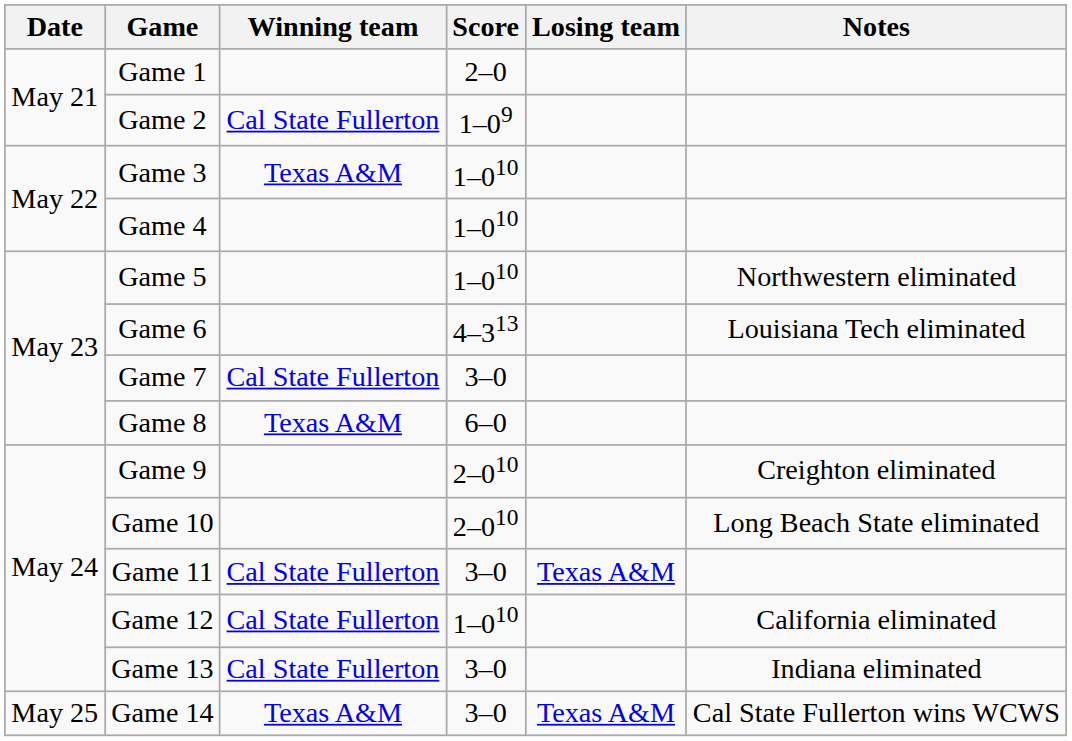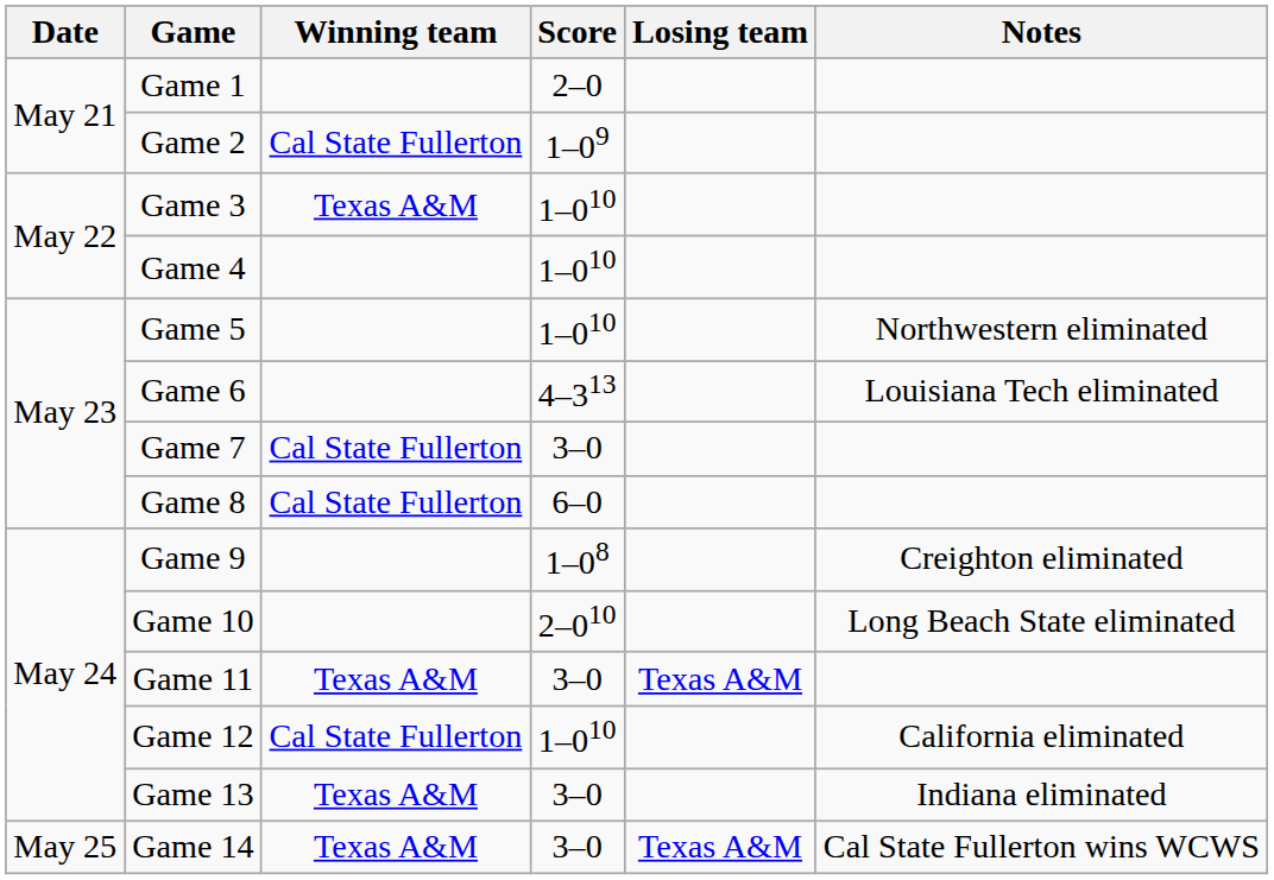Game 8 | Winning team: Texas A&M -> Cal State Fullerton
Game 9 | Score: 2–010 -> 1–08
Game 11 | Winning team: Cal State Fullerton -> Texas A&M
Game 13 | Winning team: Cal State Fullerton -> Texas A&M
